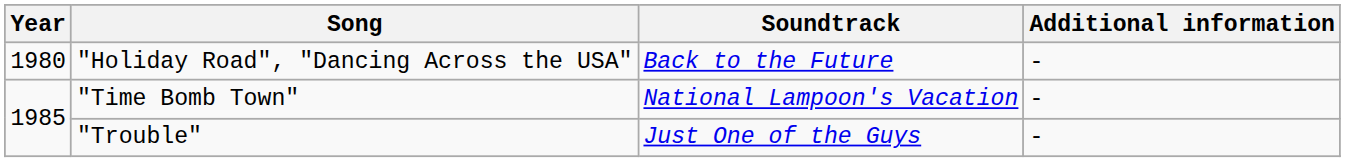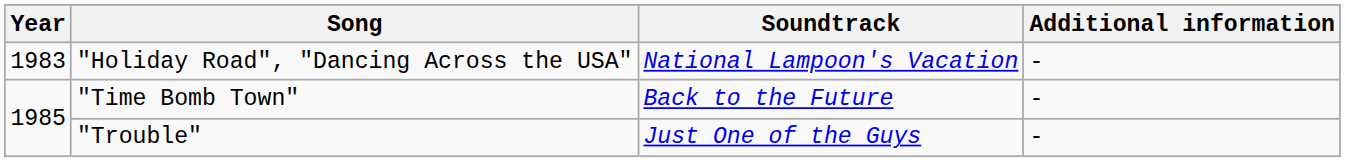"Holiday Road", "Dancing Across the USA" | Year: 1980 -> 1983
"Holiday Road", "Dancing Across the USA" | Soundtrack: Back to the Future -> National Lampoon's Vacation
"Time Bomb Town" | Soundtrack: National Lampoon's Vacation -> Back to the Future
